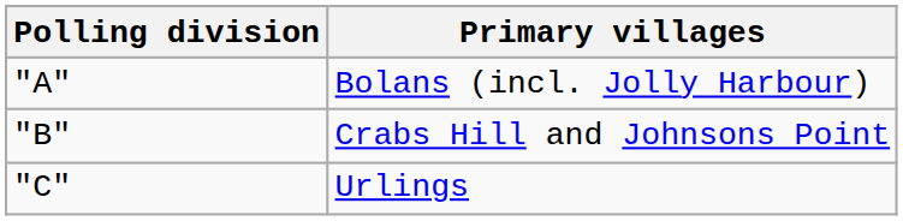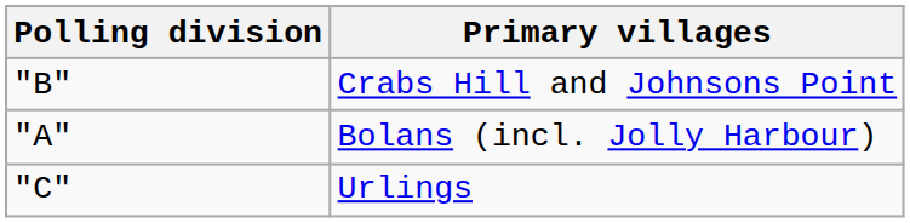rows swapped: Bolans (incl. Jolly Harbour) <-> Crabs Hill and Johnsons Point
